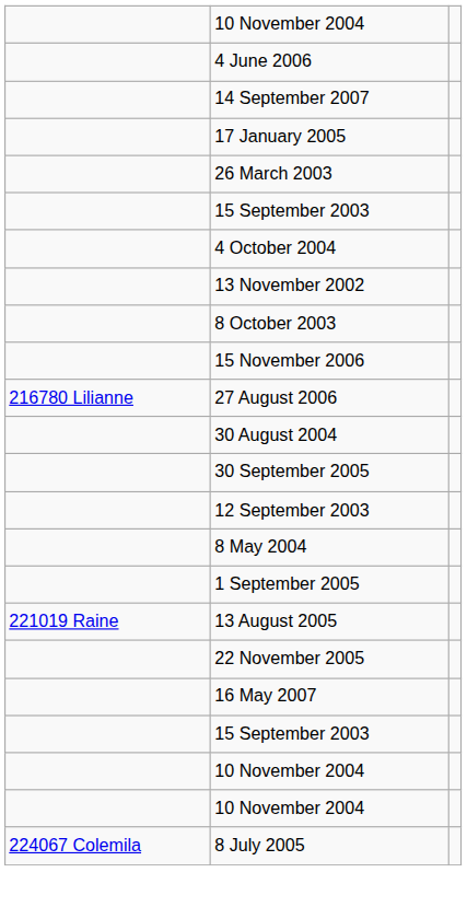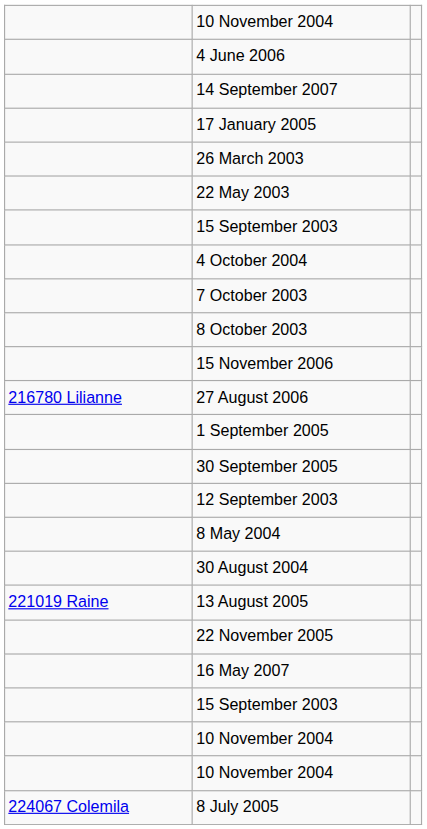+ row: 22 May 2003
- row: 13 November 2002
+ row: 7 October 2003
rows swapped: 1 September 2005 <-> 30 August 2004
